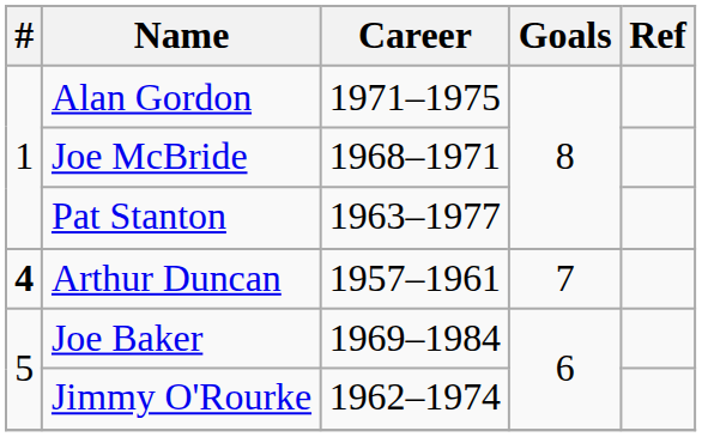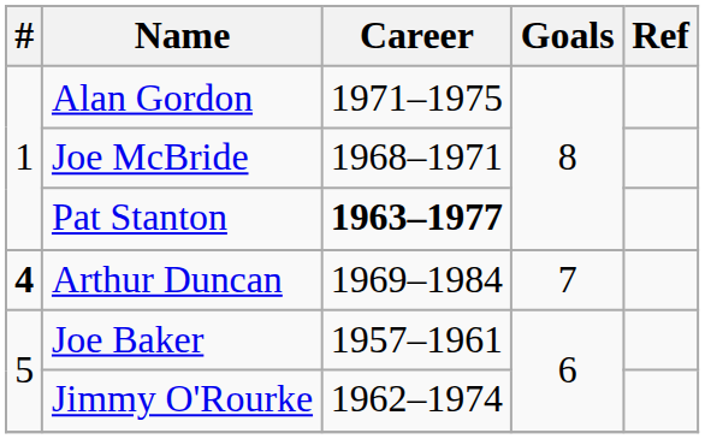Pat Stanton | Career: normal -> bold
Arthur Duncan | Career: 1957–1961 -> 1969–1984
Joe Baker | Career: 1969–1984 -> 1957–1961
